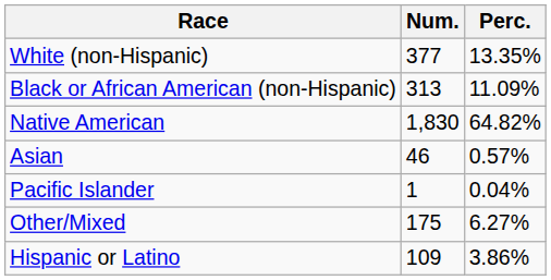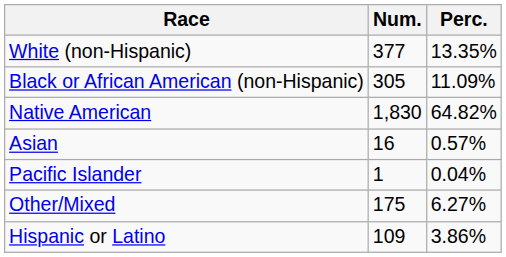Black or African American (non-Hispanic) | Num.: 313 -> 305
Asian | Num.: 46 -> 16
